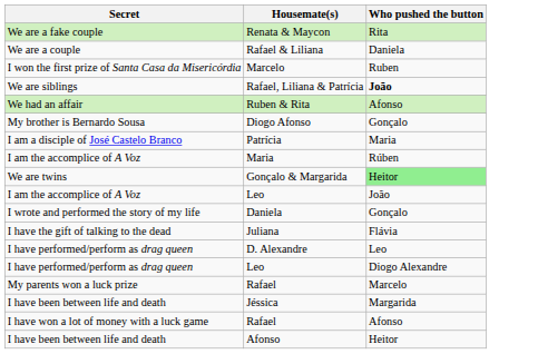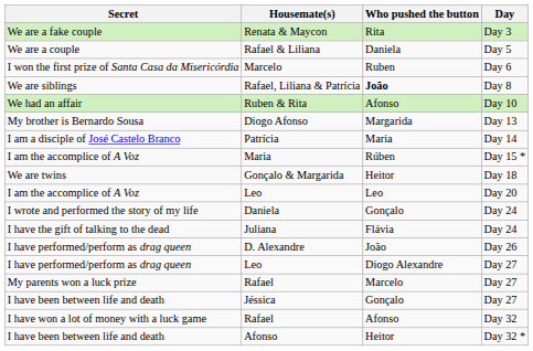+ column: Day | Day 3 | Day 5 | Day 6 | Day 8 | Day 10 | Day 13 | Day 14 | Day 15 * | Day 18 | Day 20 | Day 24 | Day 24 | Day 26 | Day 27 | Day 27 | Day 27 | Day 32 | Day 32 *
Diogo Afonso | Who pushed the button: Gonçalo -> Margarida
Gonçalo & Margarida | Who pushed the button: lightgreen background -> no background
I am the accomplice of A Voz / Leo | Who pushed the button: João -> Leo
D. Alexandre | Who pushed the button: Leo -> João
Jéssica | Who pushed the button: Margarida -> Gonçalo
